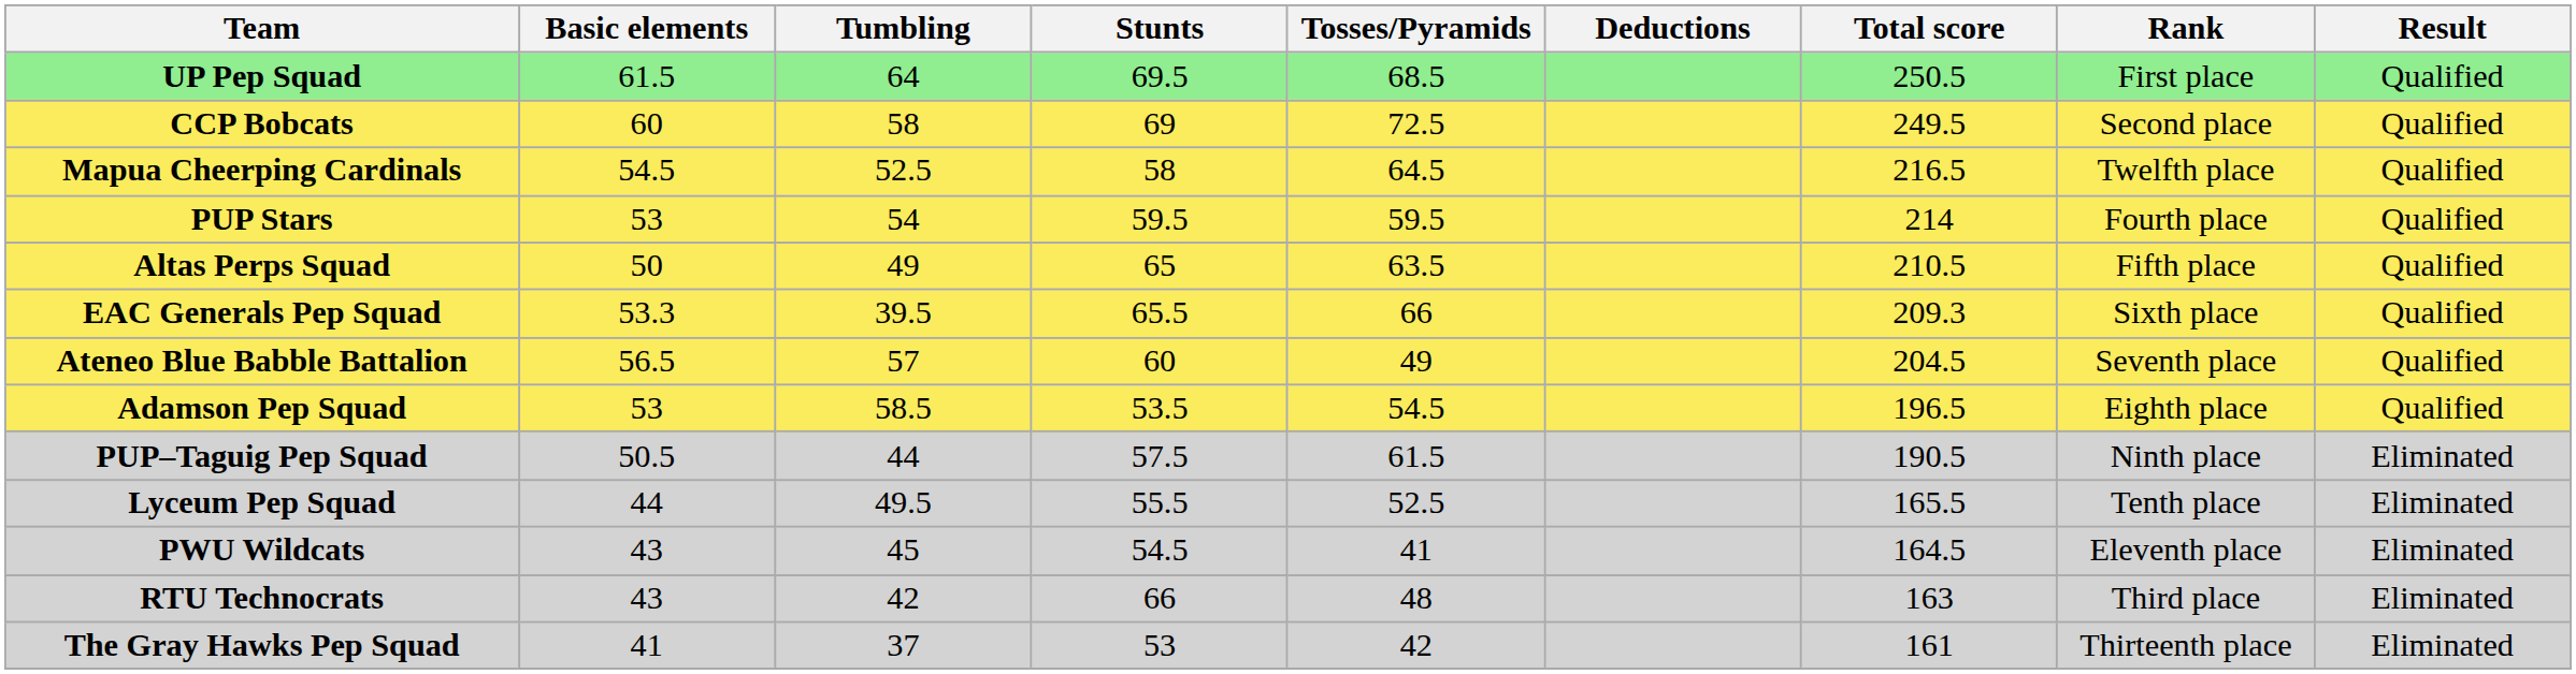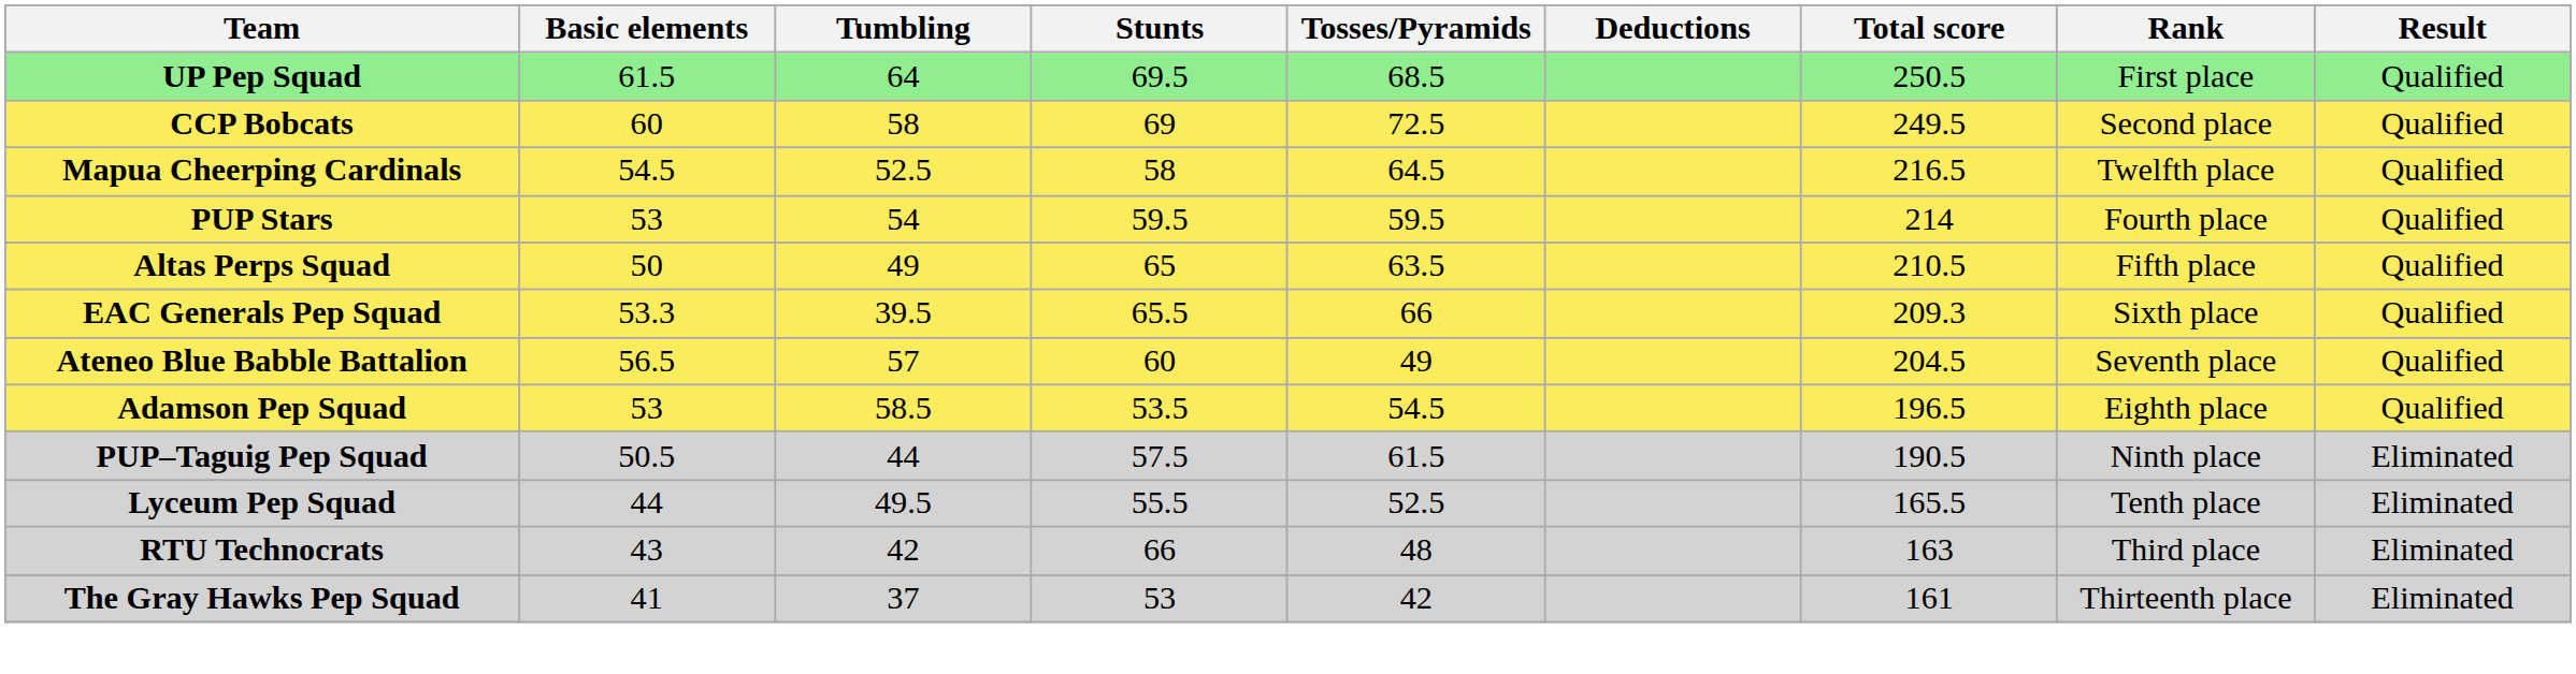- row: PWU Wildcats | 43 | 45 | 54.5 | 41 | 164.5 | Eleventh place | Eliminated
